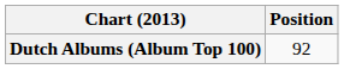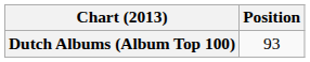Dutch Albums (Album Top 100) | Position: 92 -> 93
